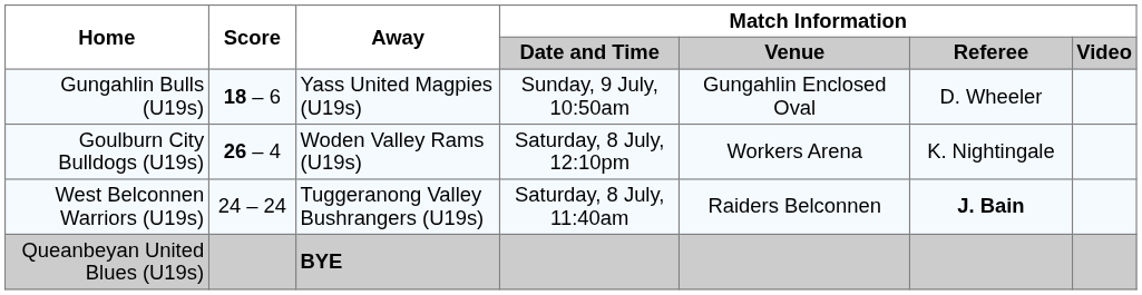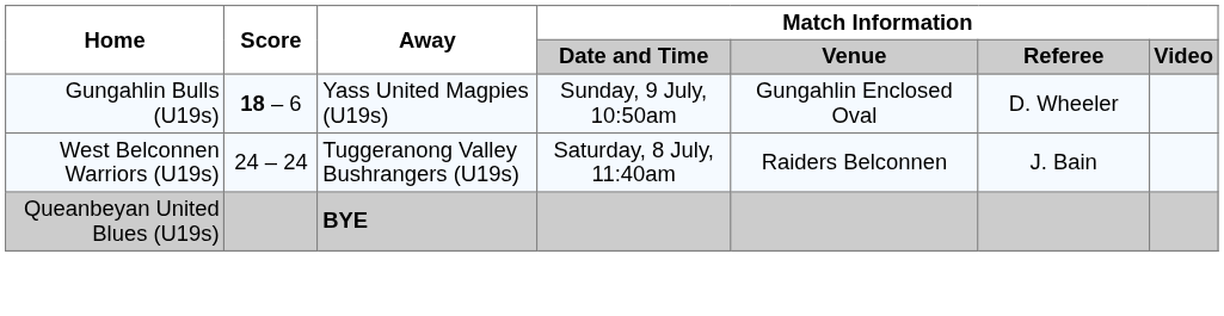- row: Goulburn City Bulldogs (U19s) | 26 – 4 | Woden Valley Rams (U19s) | Saturday, 8 July, 12:10pm | Workers Arena | K. Nightingale
West Belconnen Warriors (U19s) | Match Information / Referee: bold -> normal
